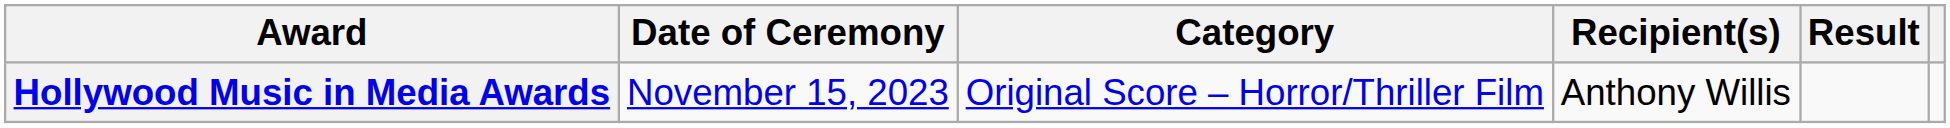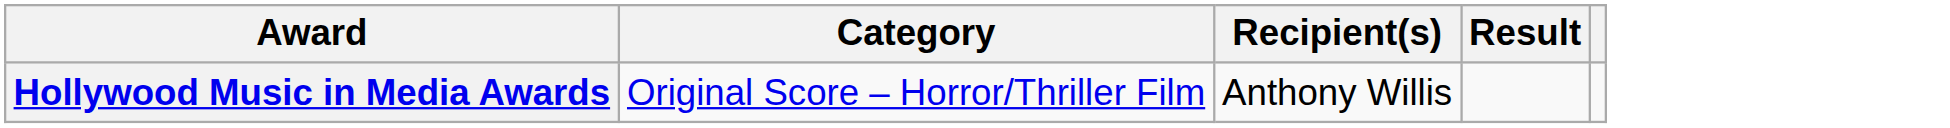- column: Date of Ceremony | November 15, 2023
